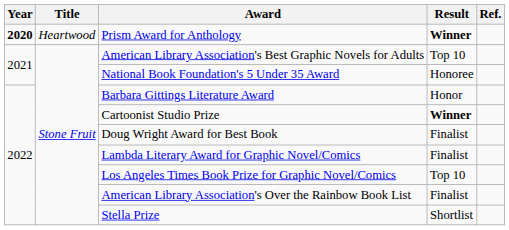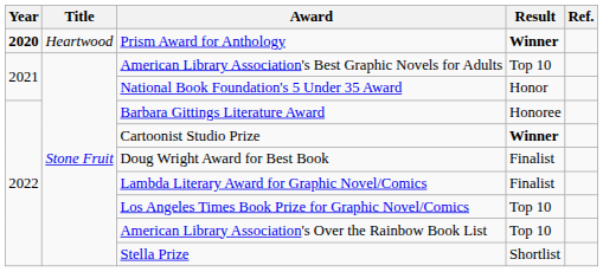National Book Foundation's 5 Under 35 Award | Result: Honoree -> Honor
Barbara Gittings Literature Award | Result: Honor -> Honoree
American Library Association's Over the Rainbow Book List | Result: Finalist -> Top 10
